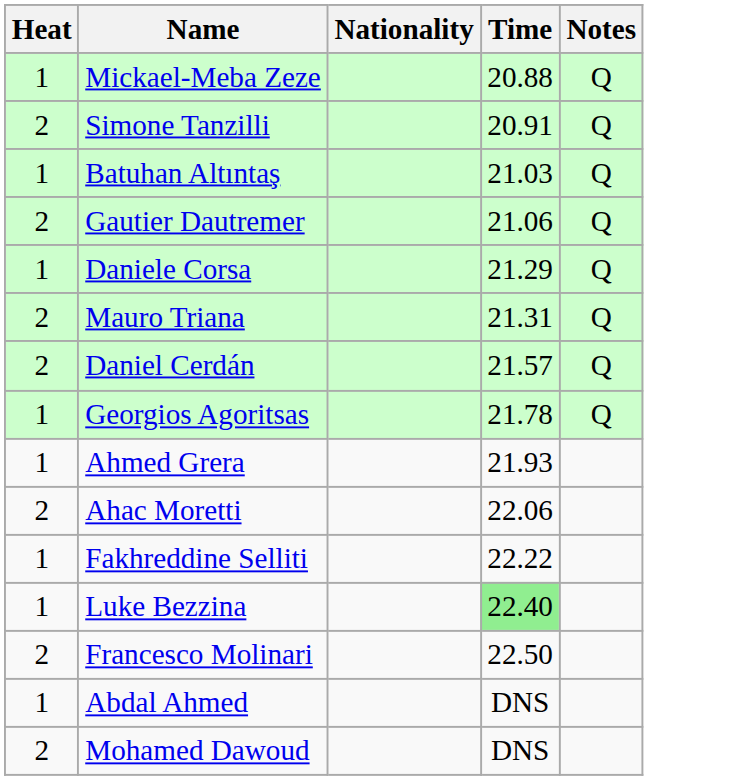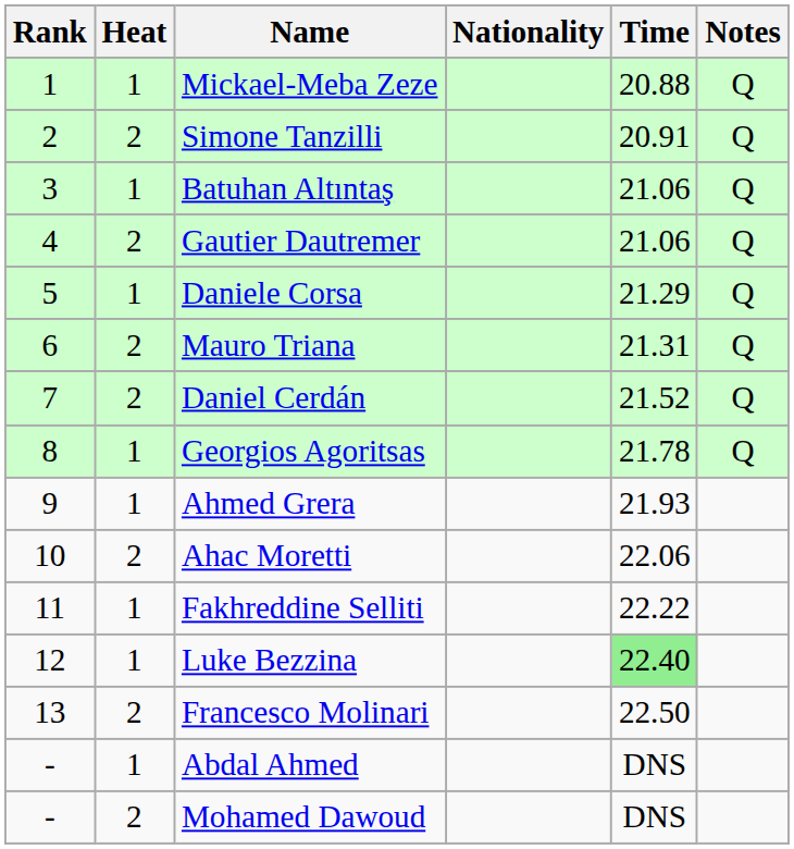+ column: Rank | 1 | 2 | 3 | 4 | 5 | 6 | 7 | 8 | 9 | 10 | 11 | 12 | 13 | - | -
Batuhan Altıntaş | Time: 21.03 -> 21.06
Daniel Cerdán | Time: 21.57 -> 21.52
